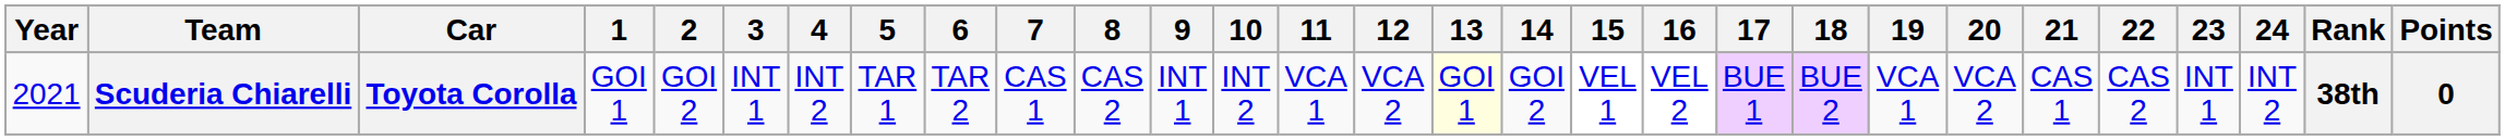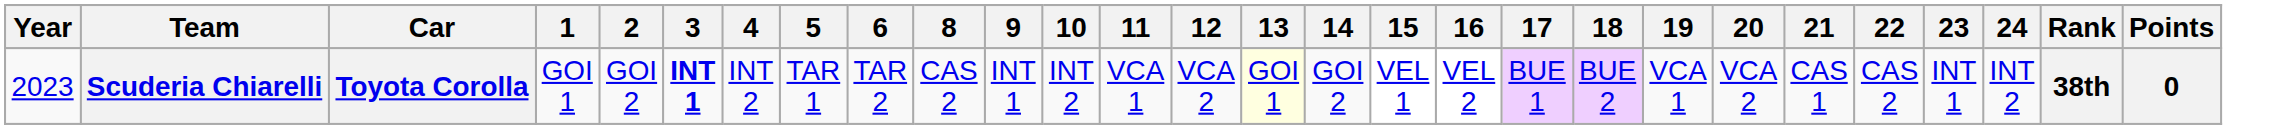- column: 7 | CAS 1
Scuderia Chiarelli | Year: 2021 -> 2023
Scuderia Chiarelli | 3: normal -> bold
